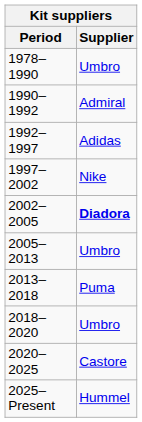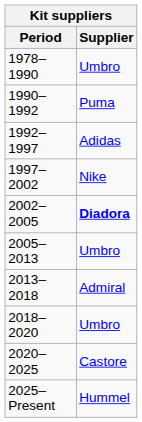1990–1992 | Supplier: Admiral -> Puma
2013–2018 | Supplier: Puma -> Admiral
